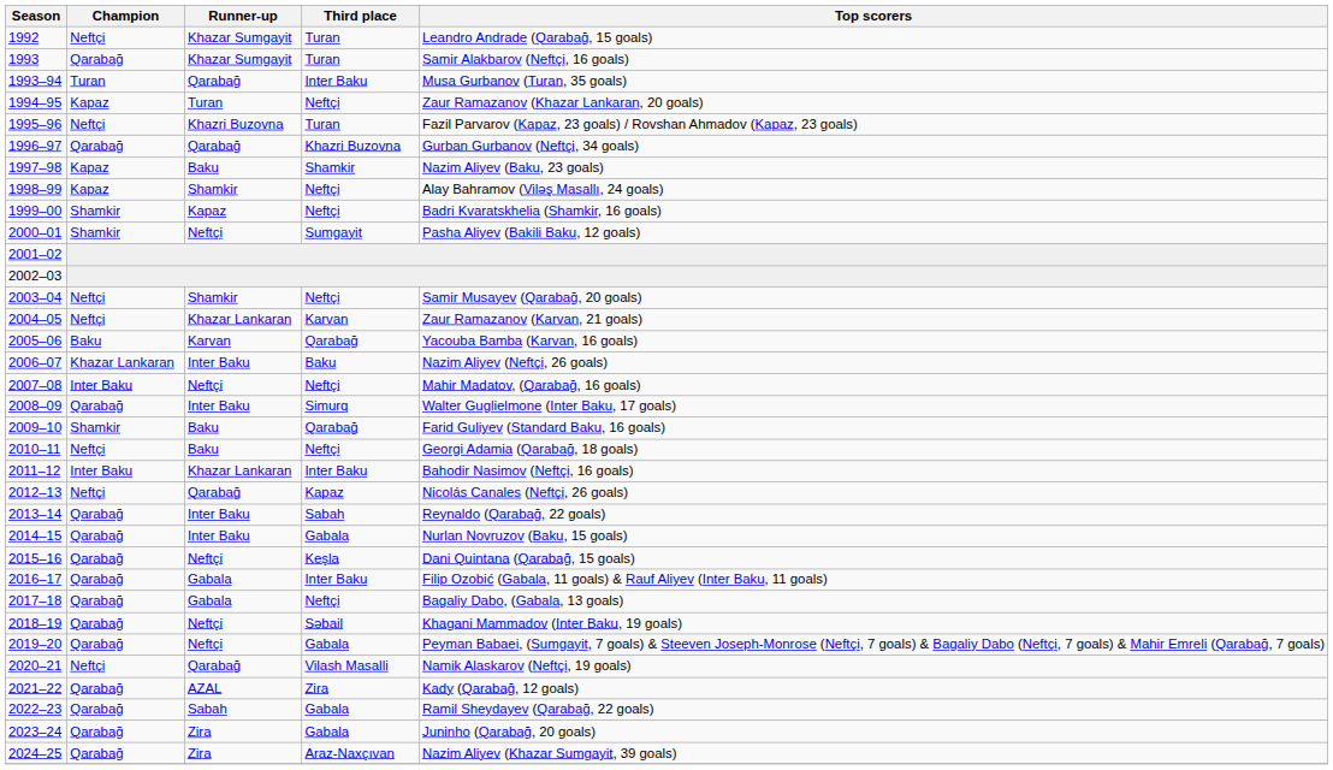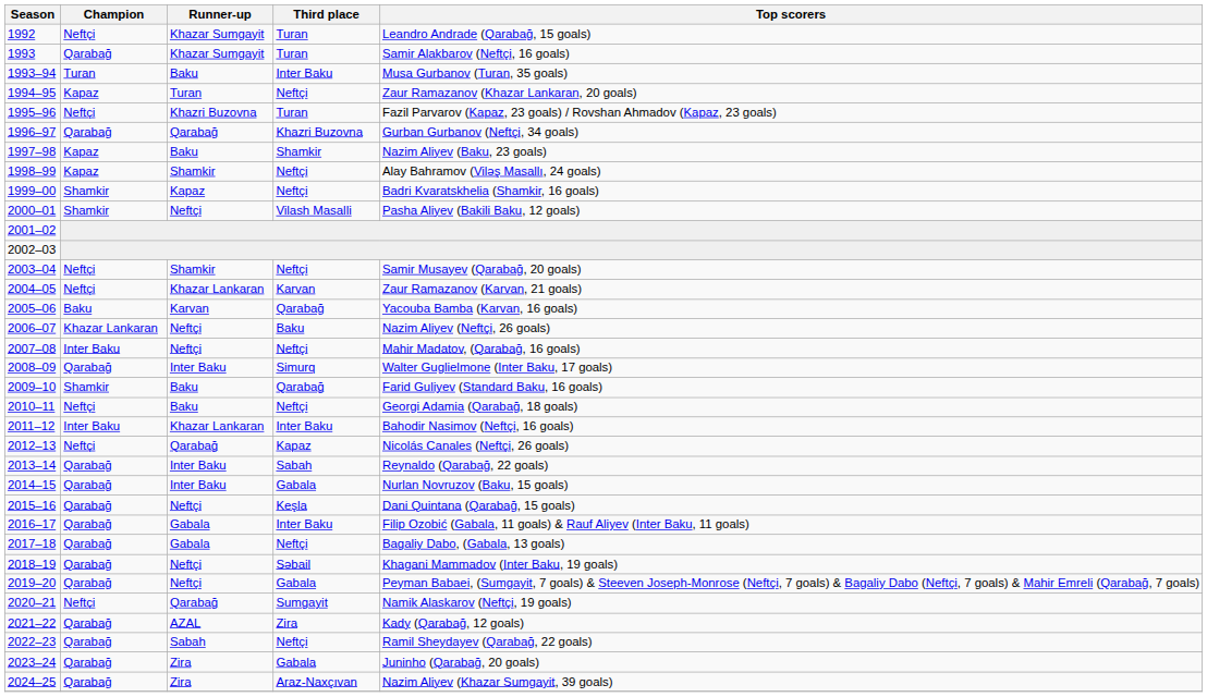1993–94 | Runner-up: Qarabağ -> Baku
2000–01 | Third place: Sumgayit -> Vilash Masalli
2006–07 | Runner-up: Inter Baku -> Neftçi
2020–21 | Third place: Vilash Masalli -> Sumgayit
2022–23 | Third place: Gabala -> Neftçi
